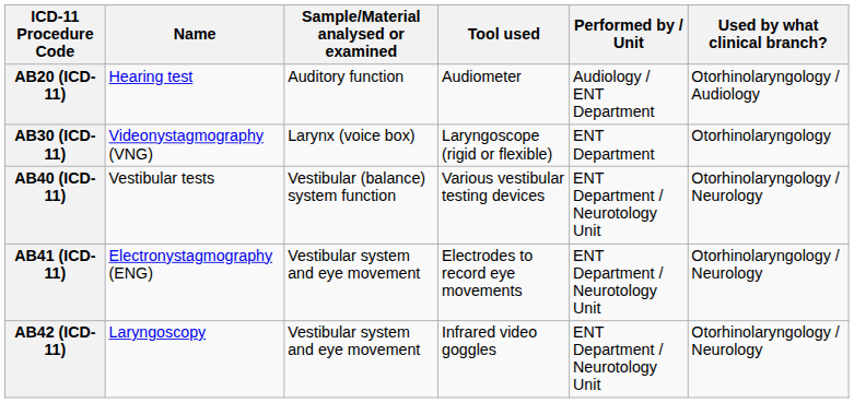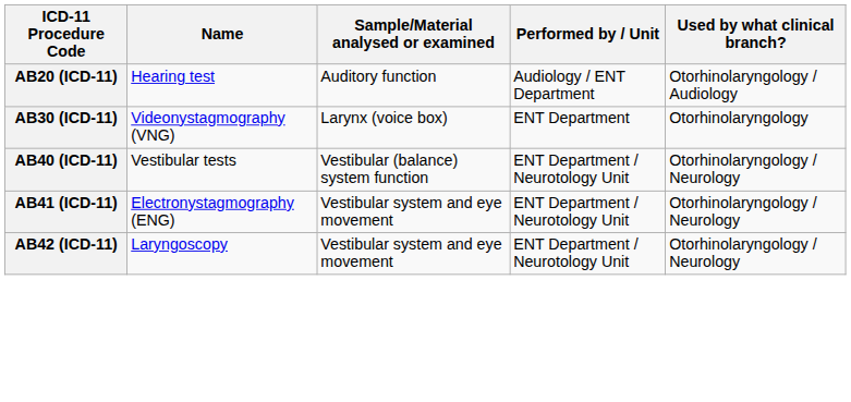- column: Tool used | Audiometer | Laryngoscope (rigid or flexible) | Various vestibular testing devices | Electrodes to record eye movements | Infrared video goggles
